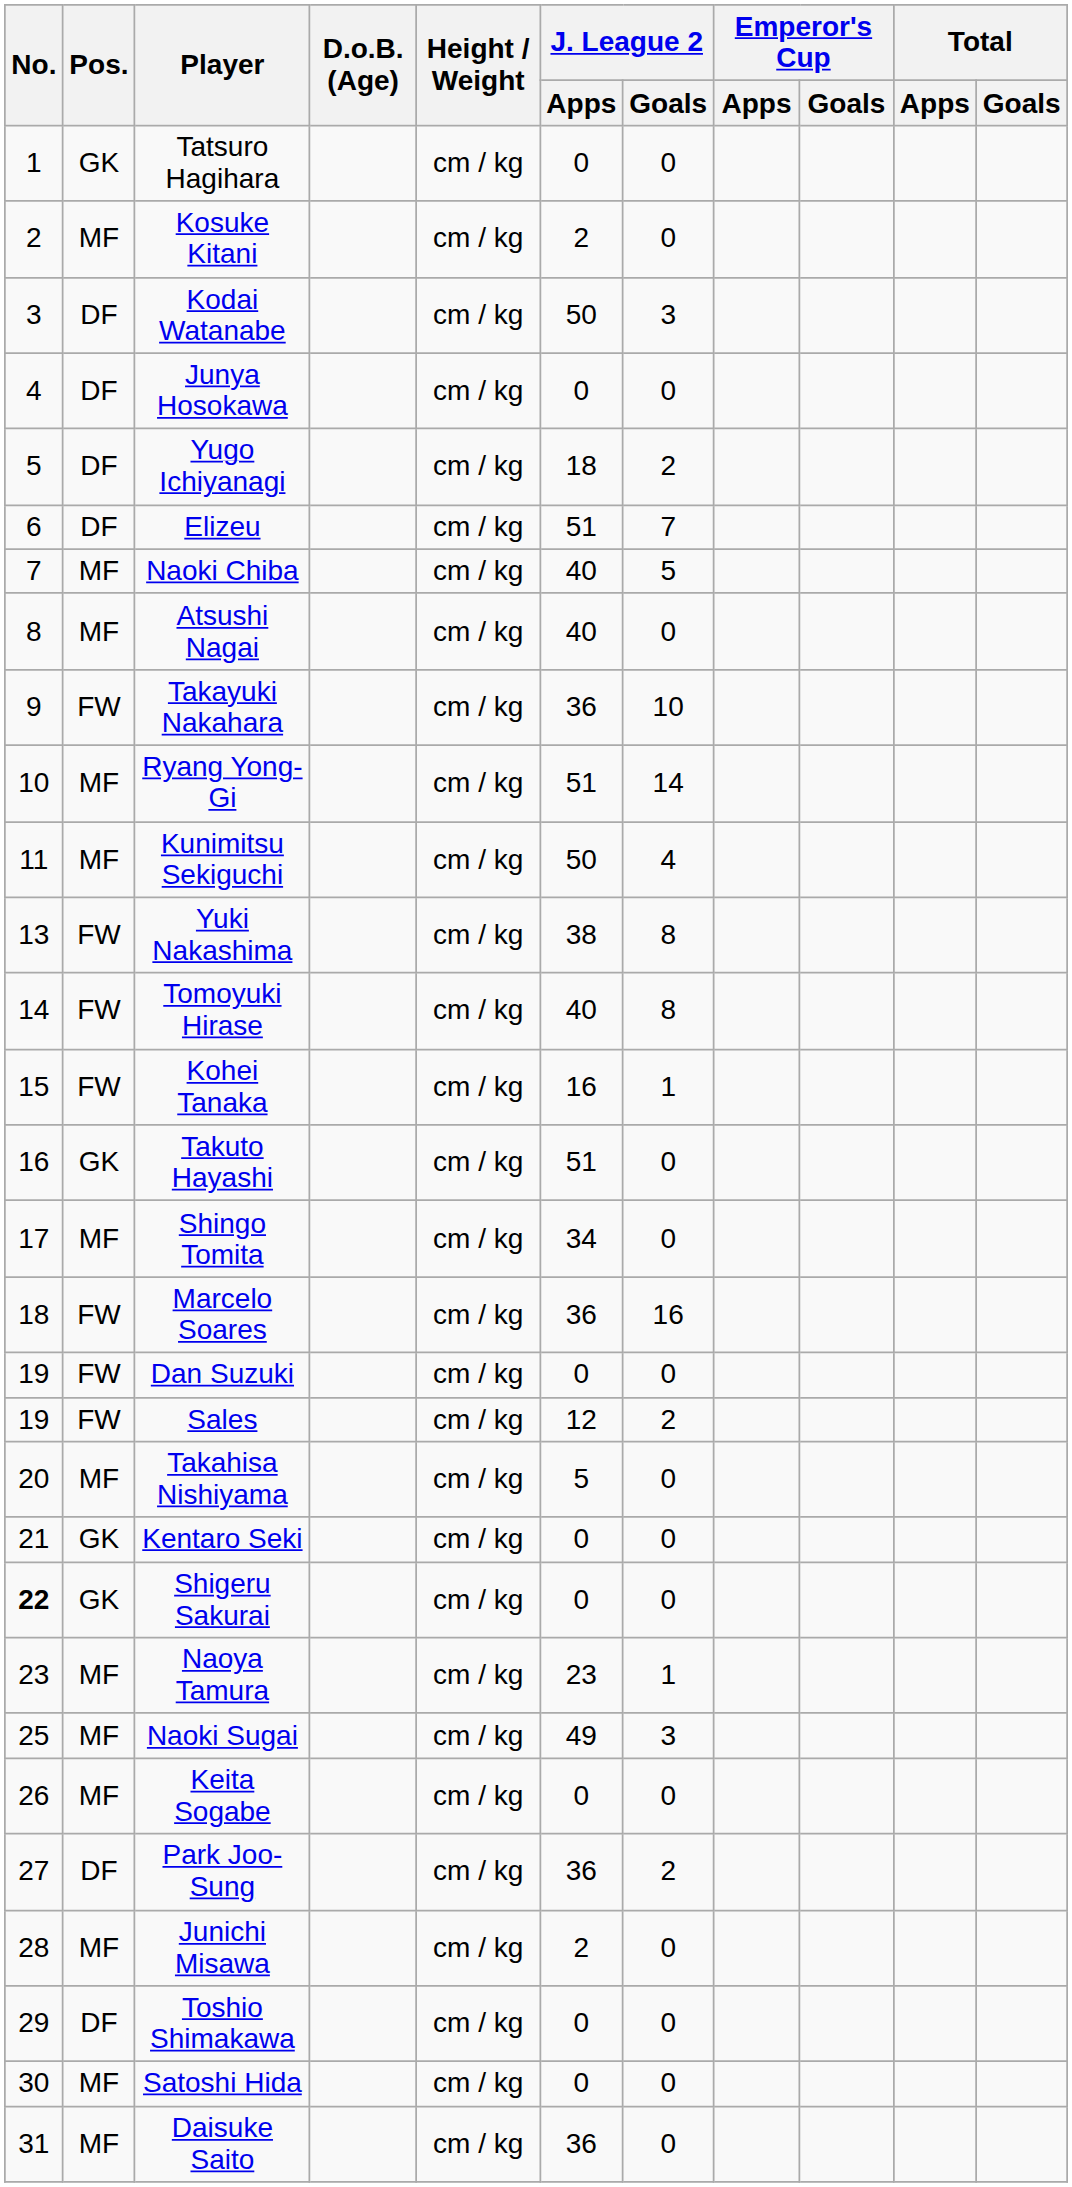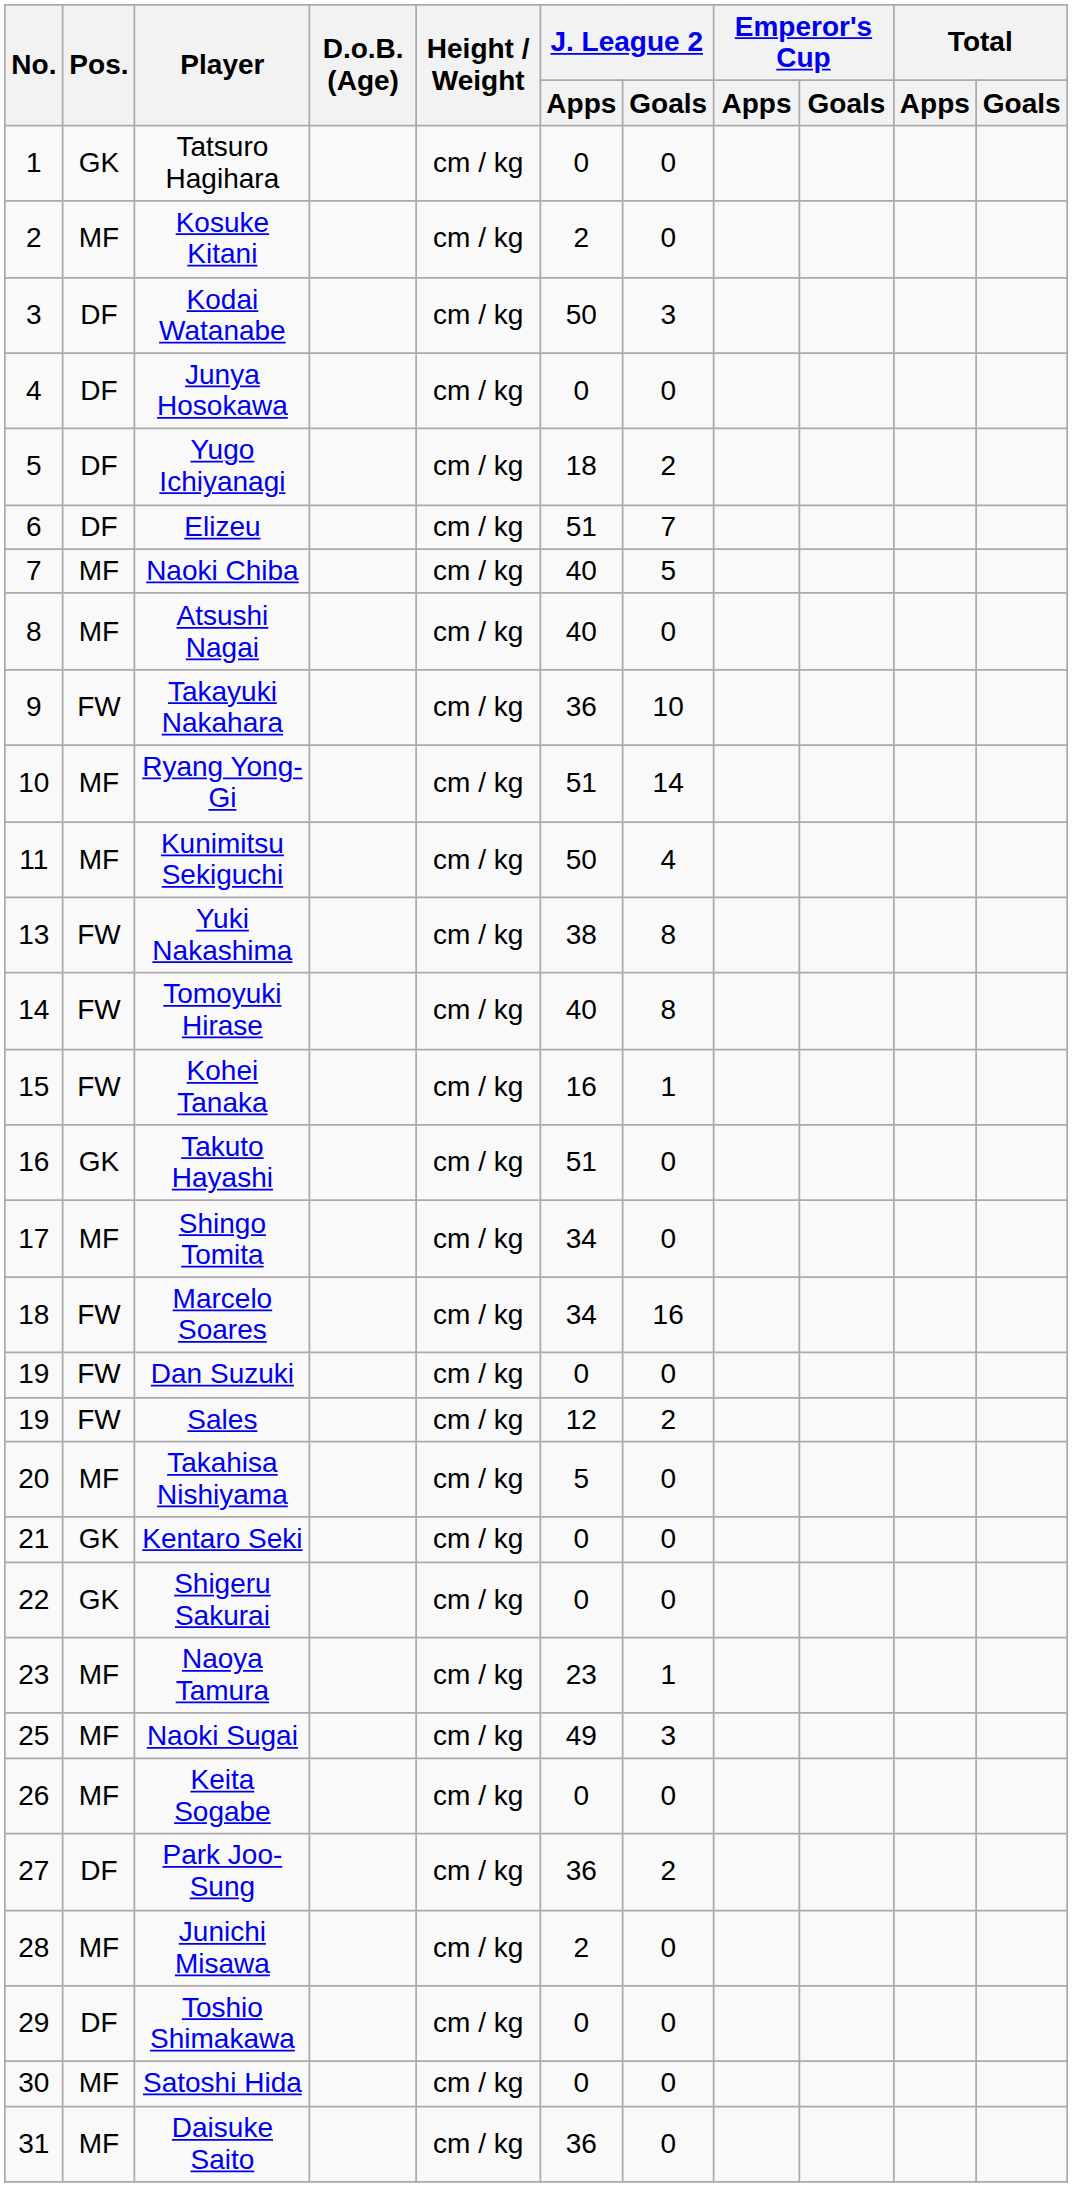Marcelo Soares | J. League 2 / Apps: 36 -> 34
Shigeru Sakurai | No.: bold -> normal
